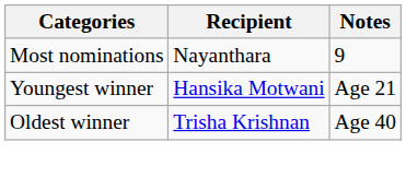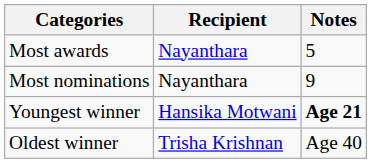+ row: Most awards | Nayanthara | 5
Youngest winner | Notes: normal -> bold
